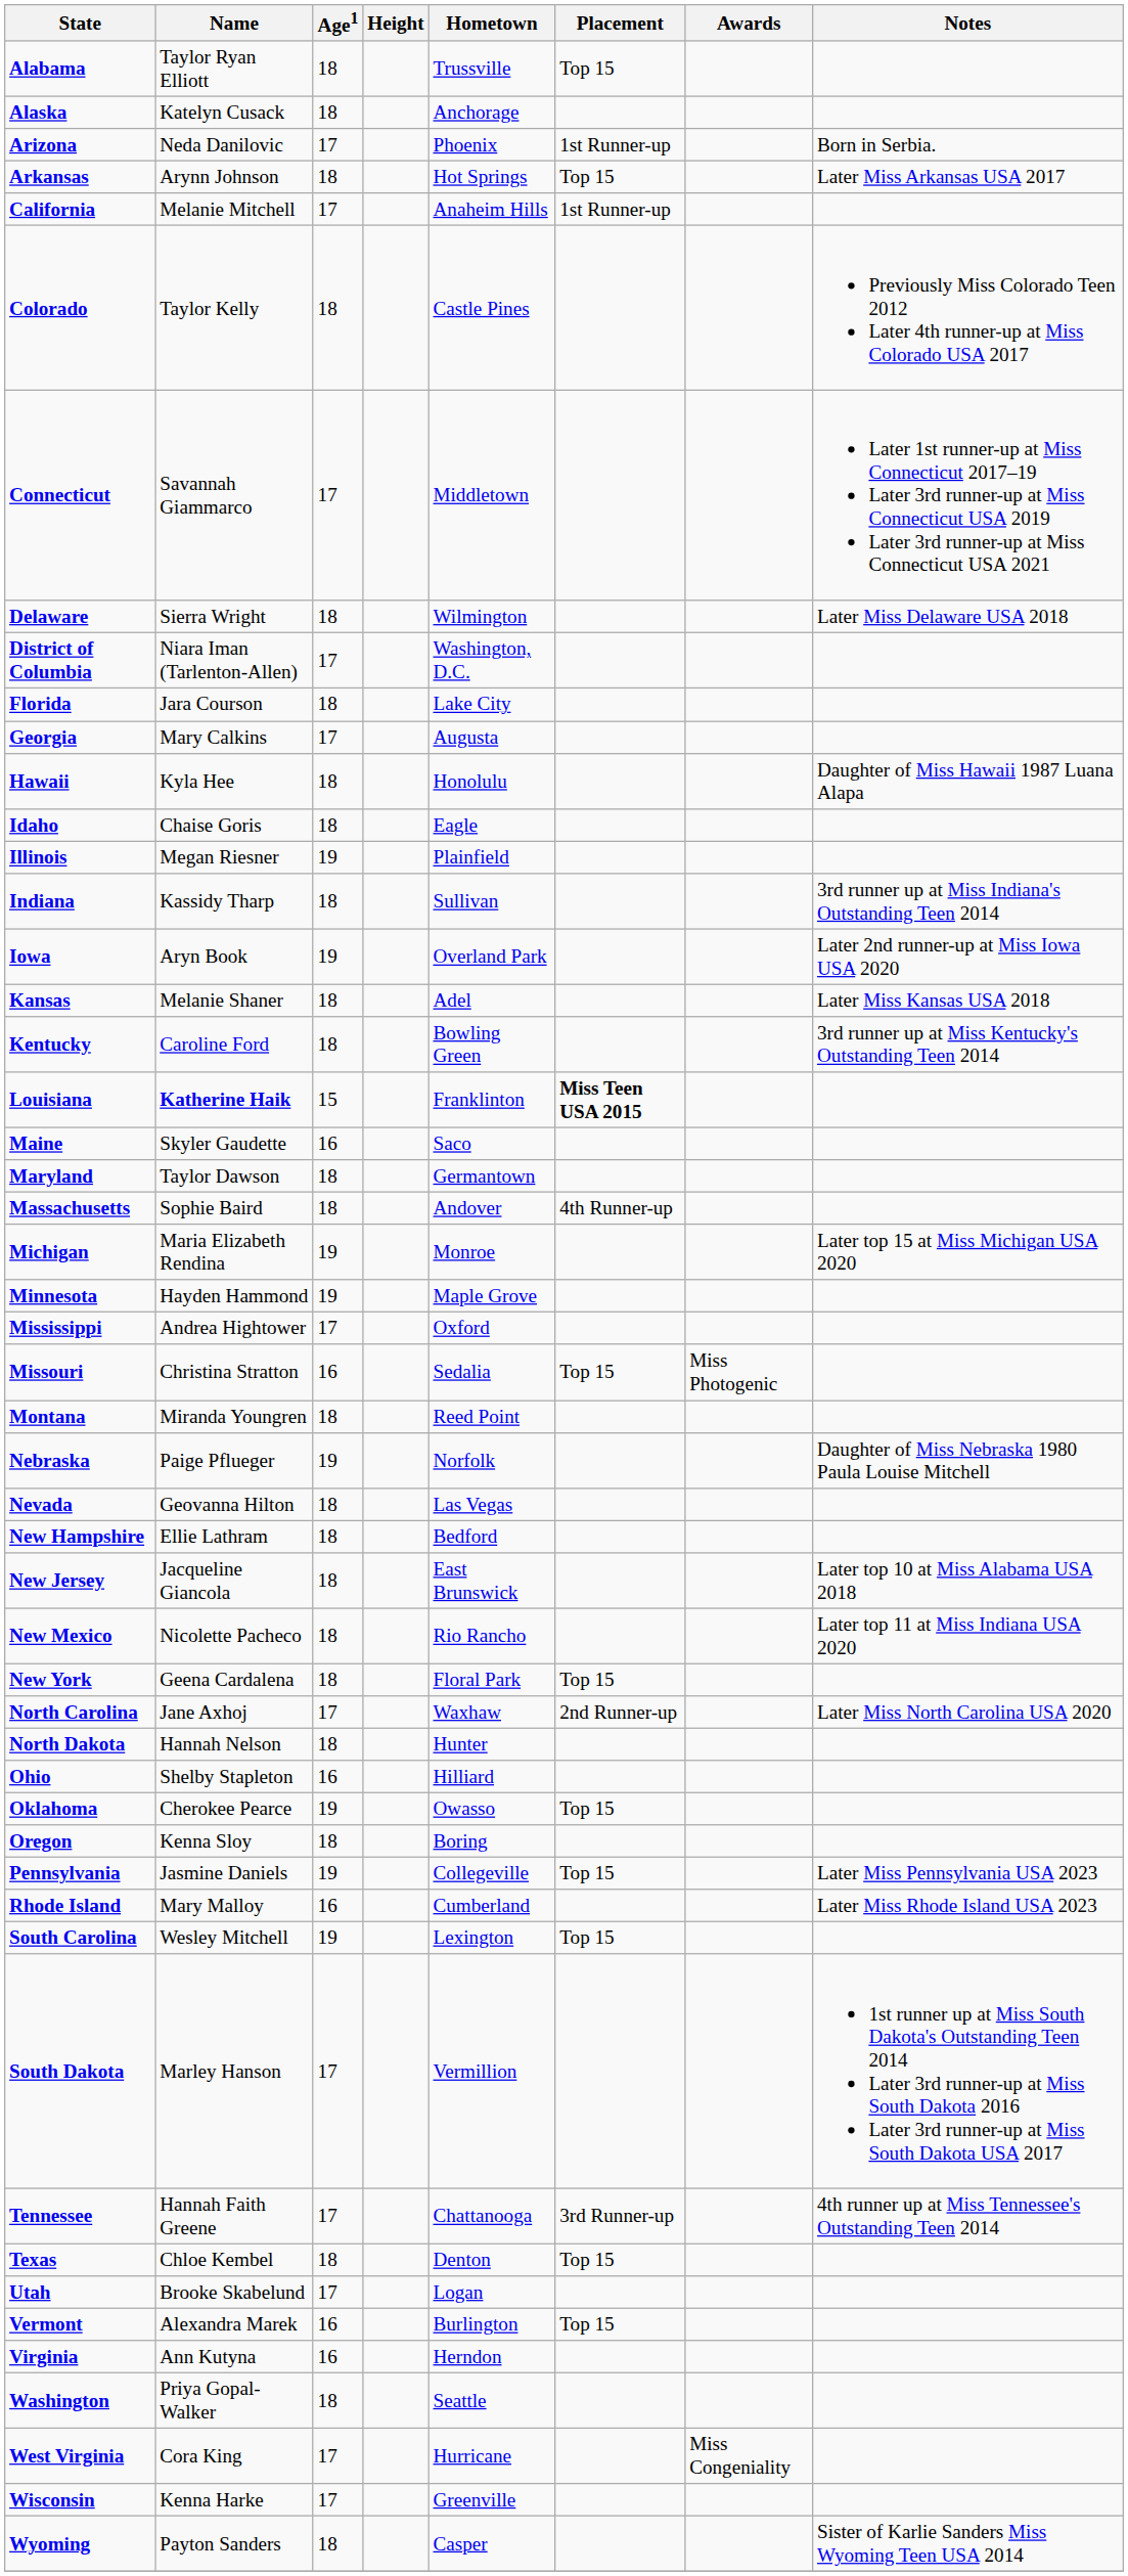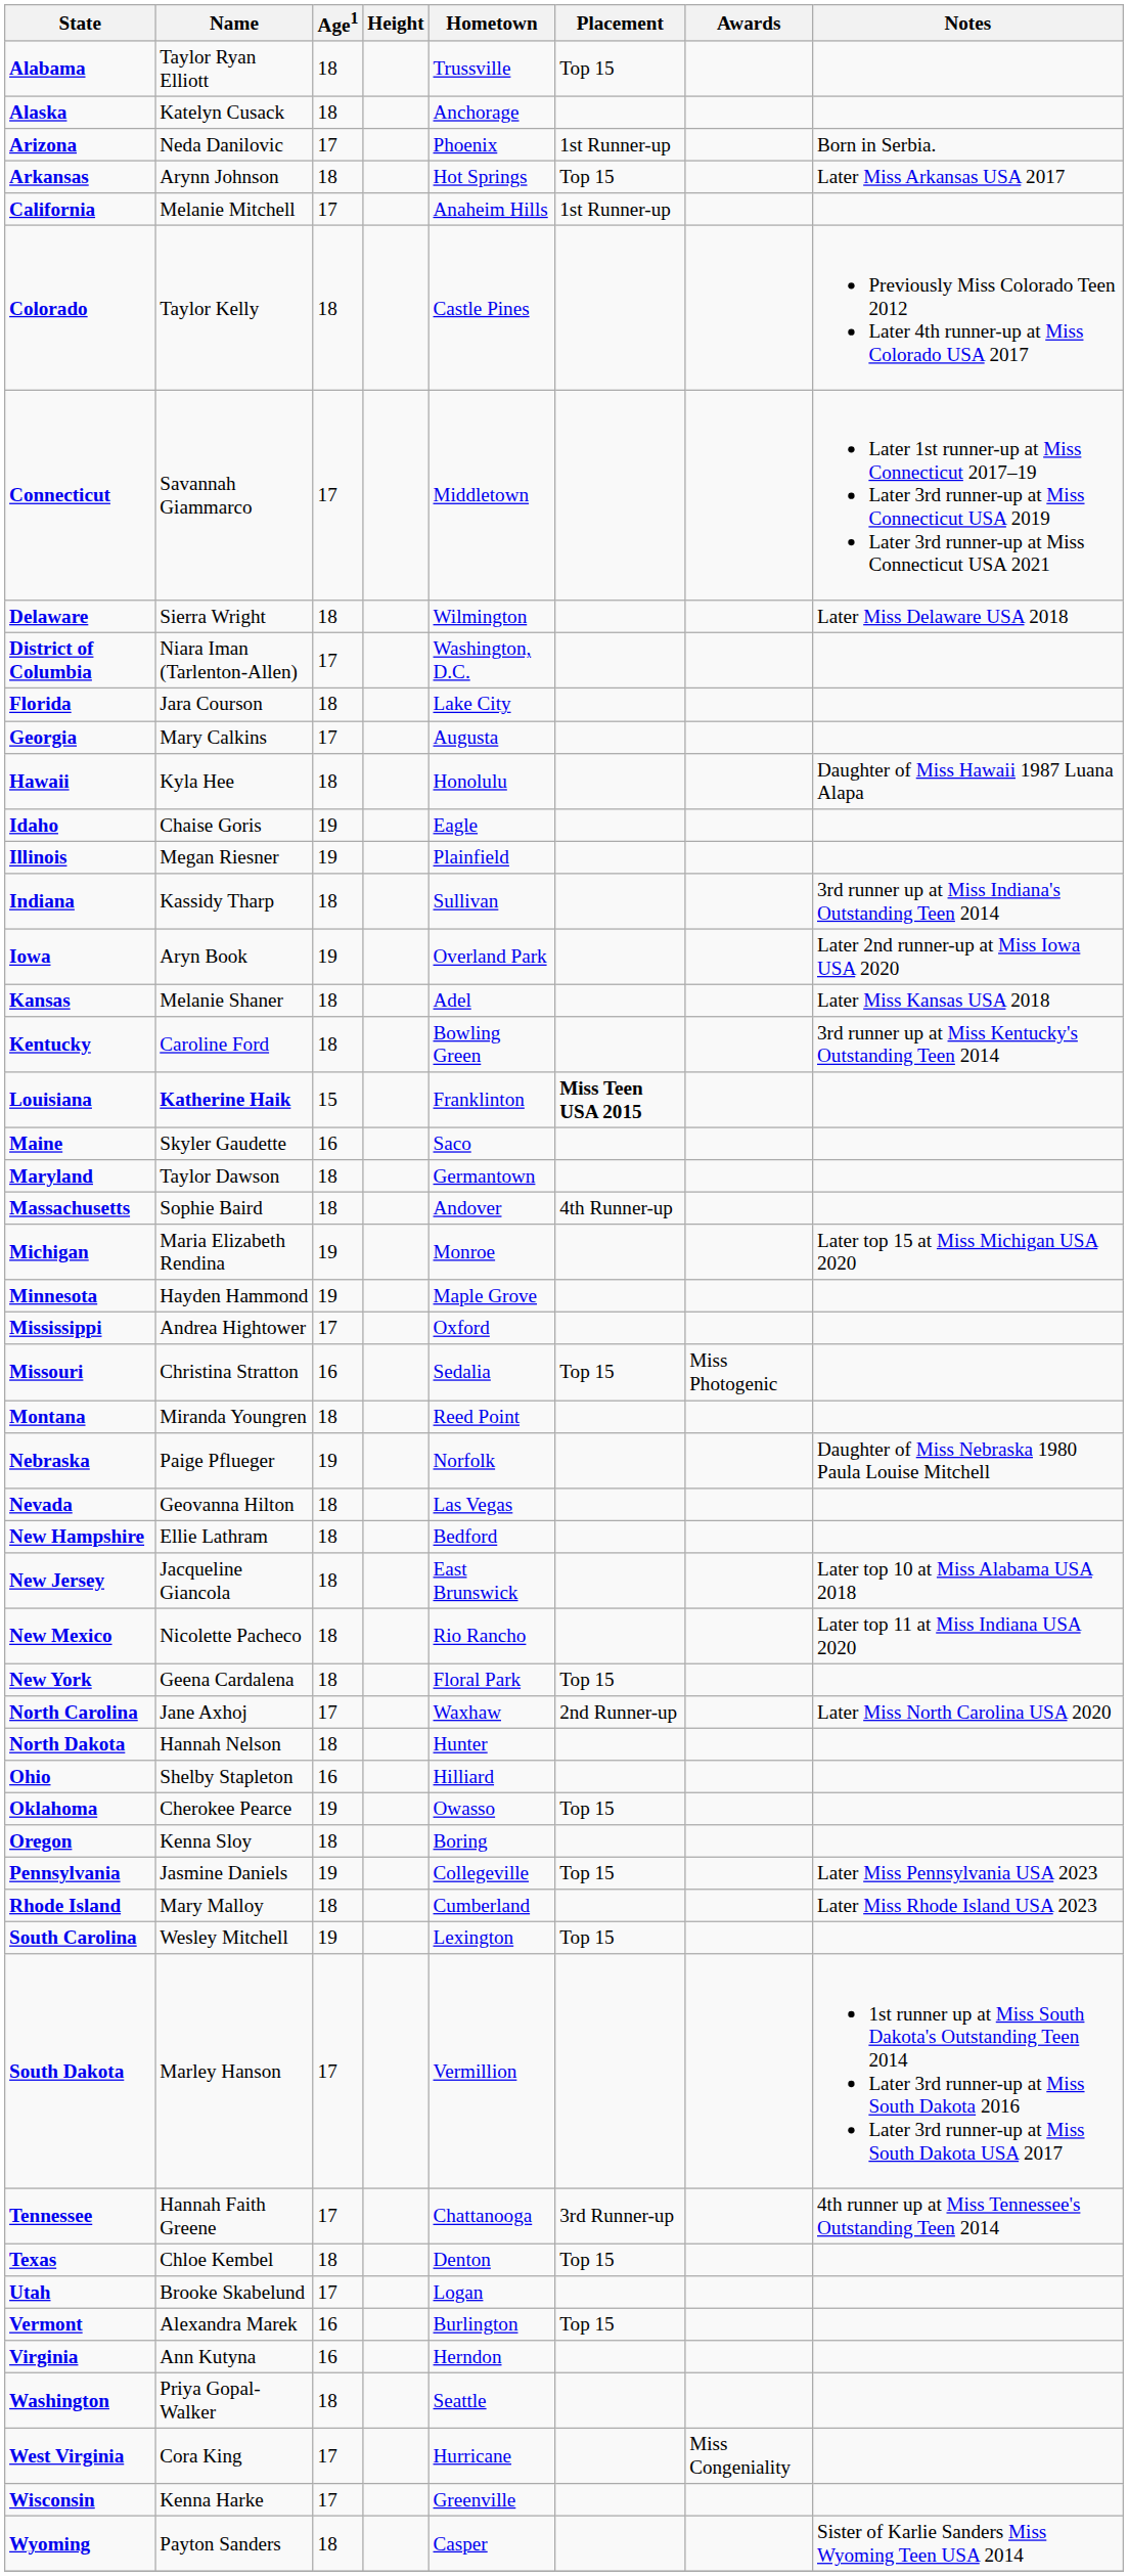Idaho | Age1: 18 -> 19
Rhode Island | Age1: 16 -> 18
